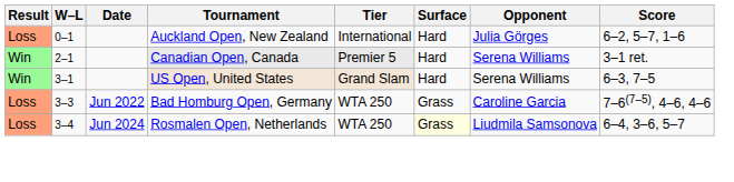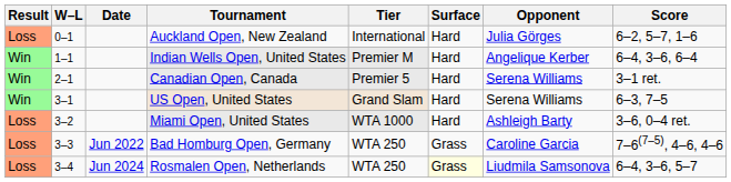+ row: Win | 1–1 | Indian Wells Open, United States | Premier M | Hard | Angelique Kerber | 6–4, 3–6, 6–4
+ row: Loss | 3–2 | Miami Open, United States | WTA 1000 | Hard | Ashleigh Barty | 3–6, 0–4 ret.
